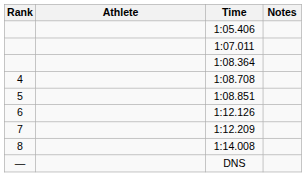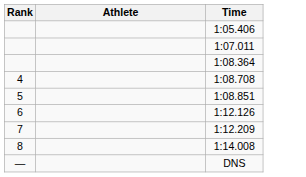- column: Notes
